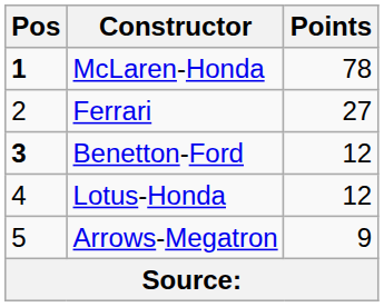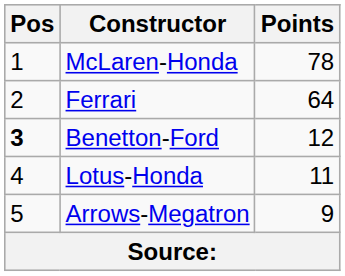McLaren-Honda | Pos: bold -> normal
Ferrari | Points: 27 -> 64
Lotus-Honda | Points: 12 -> 11
